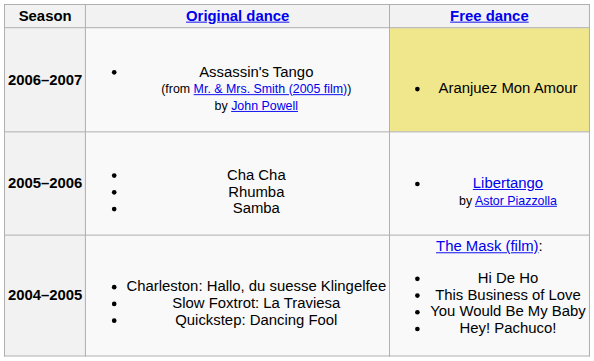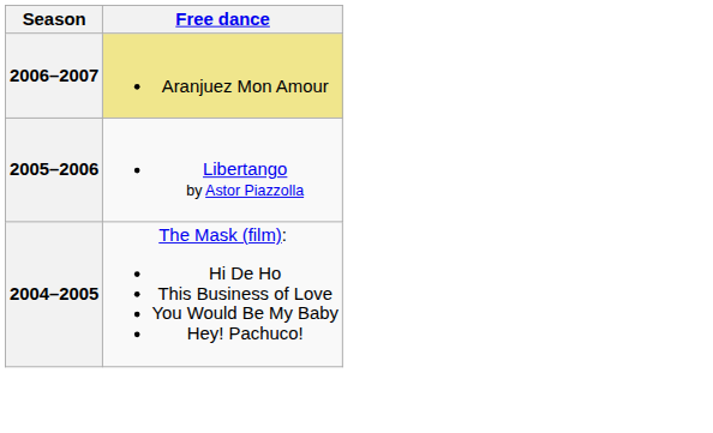- column: Original dance | Assassin's Tango (from Mr. & Mrs. Smith (2005 film)) by John Powell | Cha Cha Rhumba Samba | Charleston: Hallo, du suesse Klingelfee Slow Foxtrot: La Traviesa Quickstep: Dancing Fool
